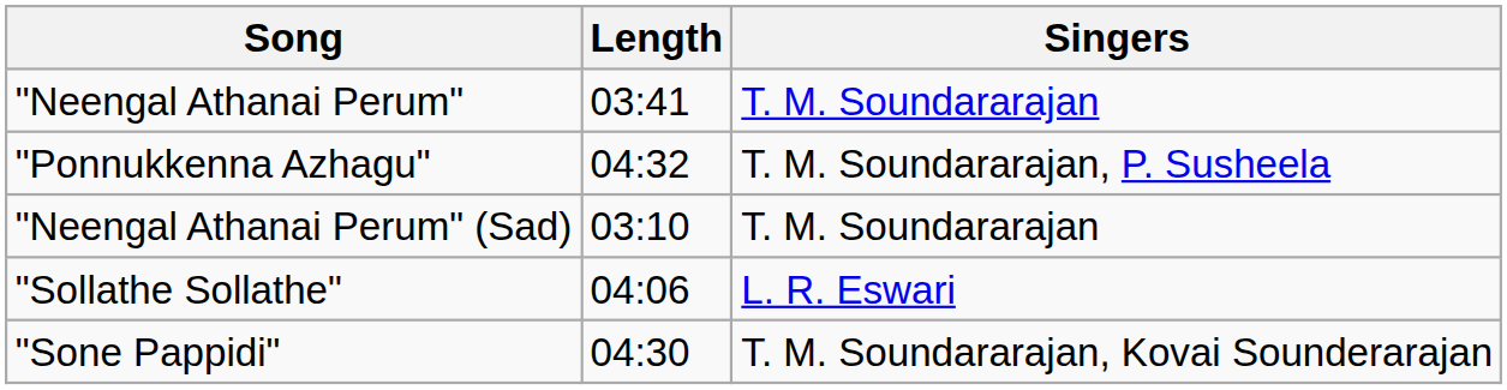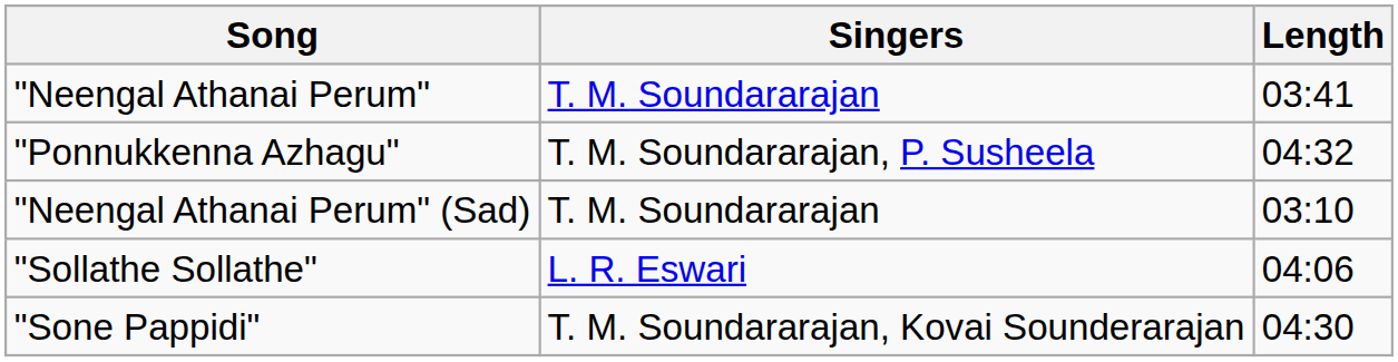columns swapped: Singers <-> Length
